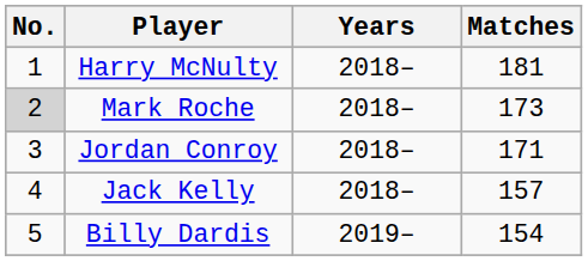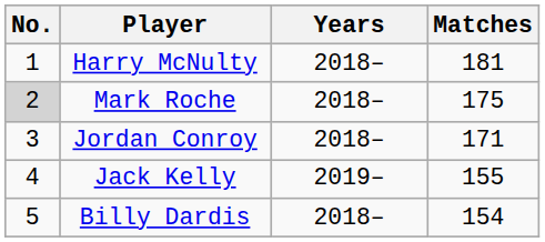Mark Roche | Matches: 173 -> 175
Jack Kelly | Years: 2018– -> 2019–
Jack Kelly | Matches: 157 -> 155
Billy Dardis | Years: 2019– -> 2018–
